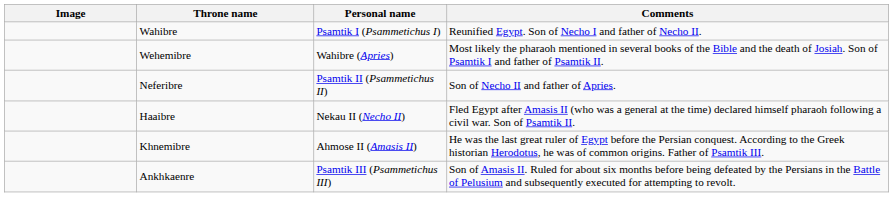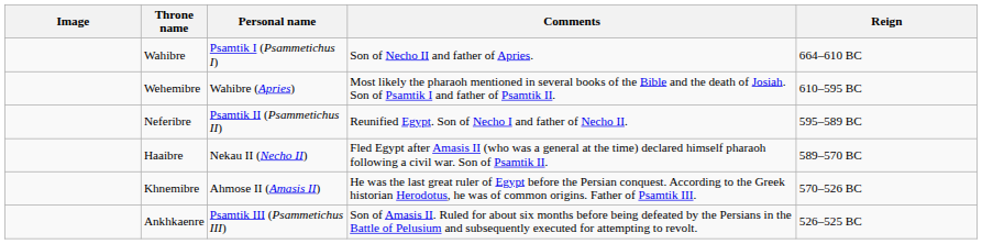+ column: Reign | 664–610 BC | 610–595 BC | 595–589 BC | 589–570 BC | 570–526 BC | 526–525 BC
Wahibre | Comments: Reunified Egypt. Son of Necho I and father of Necho II. -> Son of Necho II and father of Apries.
Neferibre | Comments: Son of Necho II and father of Apries. -> Reunified Egypt. Son of Necho I and father of Necho II.
